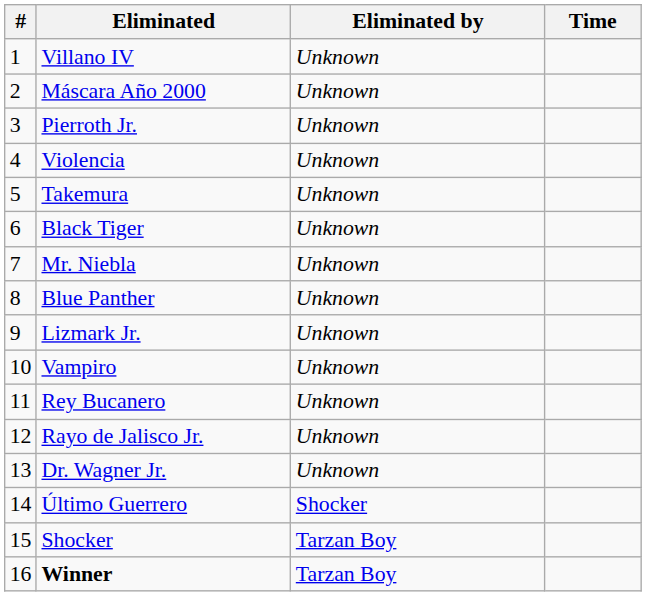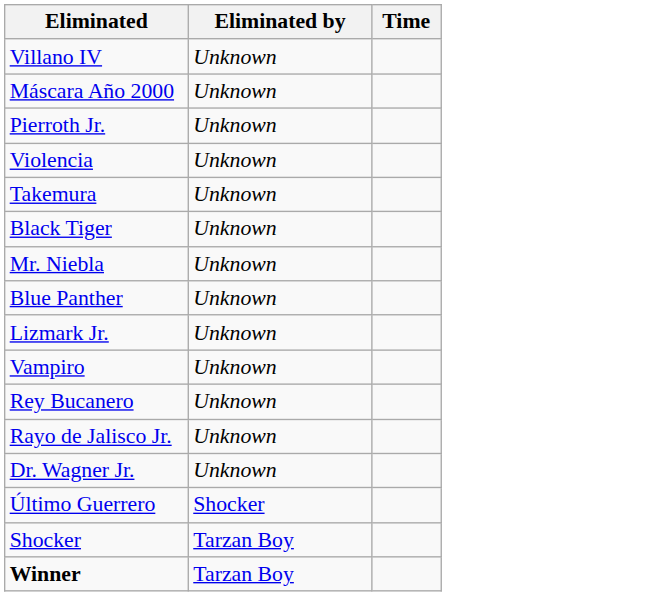- column: # | 1 | 2 | 3 | 4 | 5 | 6 | 7 | 8 | 9 | 10 | 11 | 12 | 13 | 14 | 15 | 16
